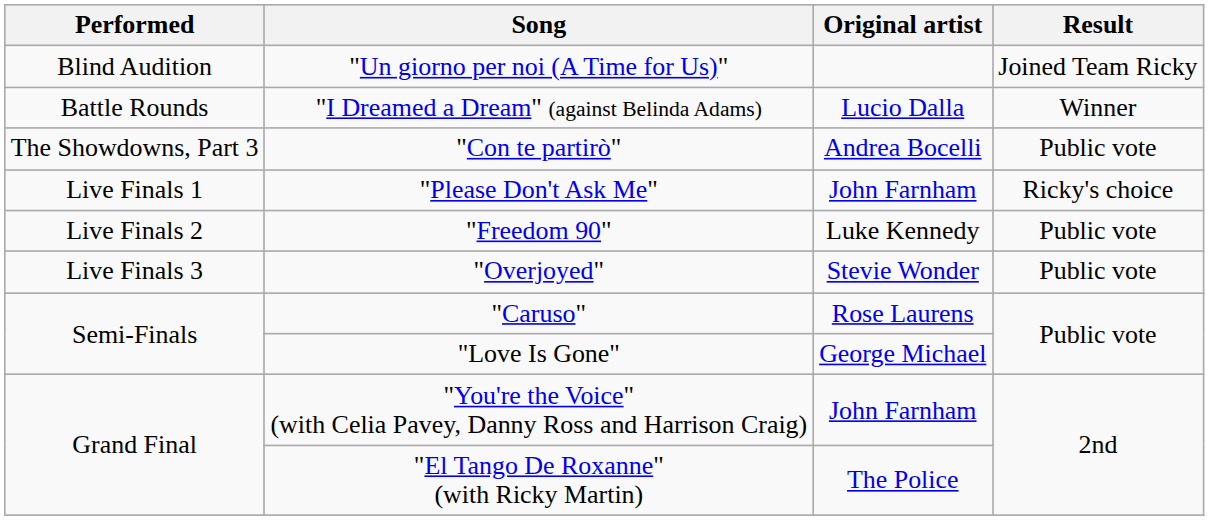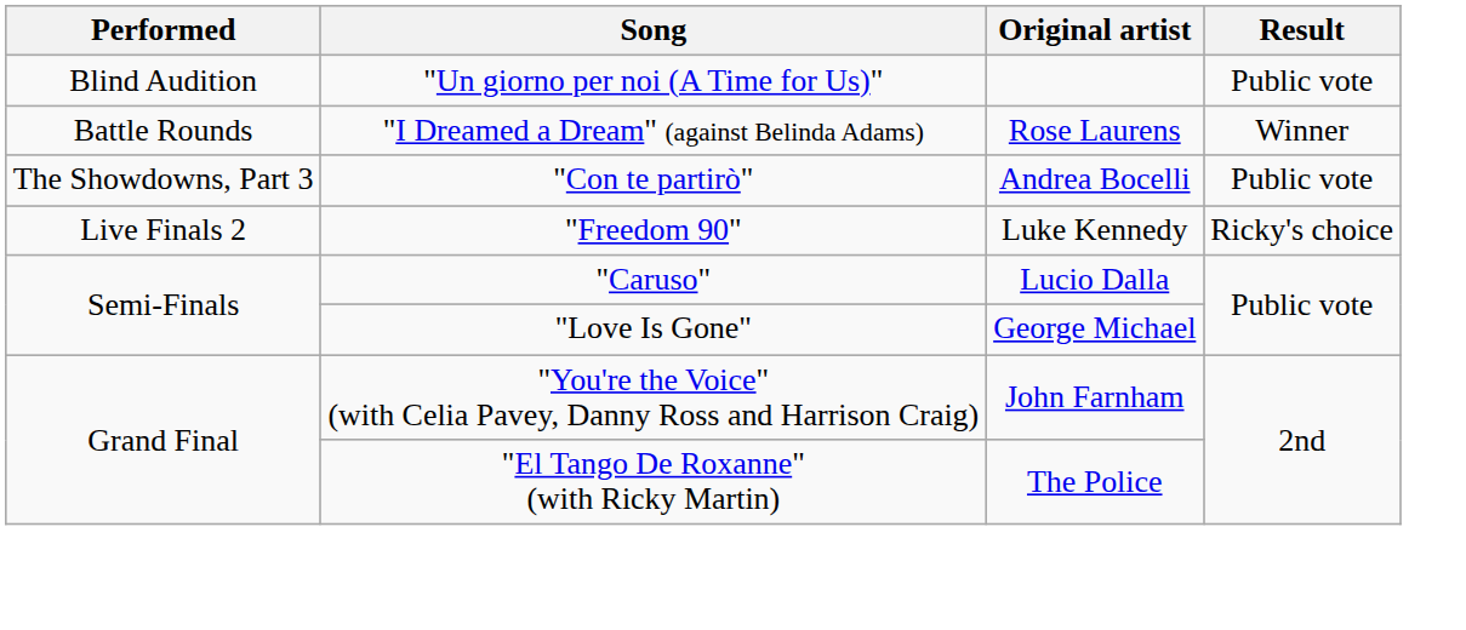"Un giorno per noi (A Time for Us)" | Result: Joined Team Ricky -> Public vote
"I Dreamed a Dream" (against Belinda Adams) | Original artist: Lucio Dalla -> Rose Laurens
- row: Live Finals 1 | "Please Don't Ask Me" | John Farnham | Ricky's choice
"Freedom 90" | Result: Public vote -> Ricky's choice
- row: Live Finals 3 | "Overjoyed" | Stevie Wonder | Public vote
"Caruso" | Original artist: Rose Laurens -> Lucio Dalla
